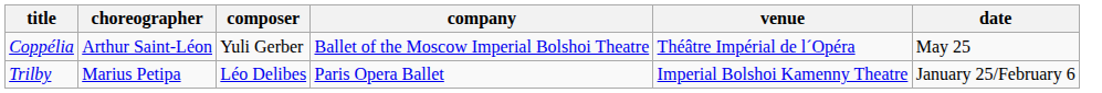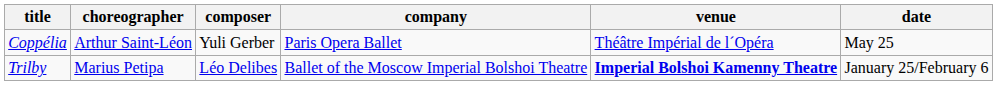Coppélia | company: Ballet of the Moscow Imperial Bolshoi Theatre -> Paris Opera Ballet
Trilby | company: Paris Opera Ballet -> Ballet of the Moscow Imperial Bolshoi Theatre
Trilby | venue: normal -> bold
